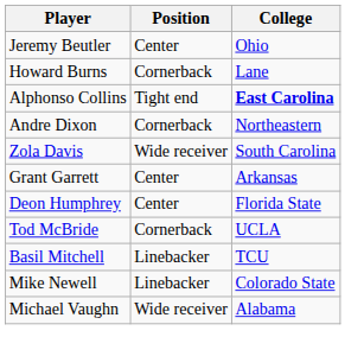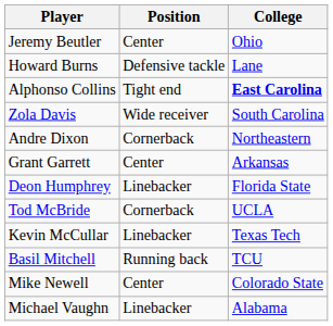Howard Burns | Position: Cornerback -> Defensive tackle
rows swapped: Zola Davis <-> Andre Dixon
Deon Humphrey | Position: Center -> Linebacker
+ row: Kevin McCullar | Linebacker | Texas Tech
Basil Mitchell | Position: Linebacker -> Running back
Mike Newell | Position: Linebacker -> Center
Michael Vaughn | Position: Wide receiver -> Linebacker
